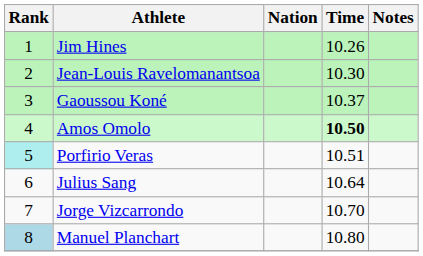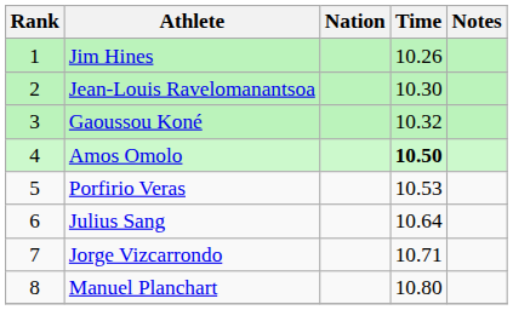Gaoussou Koné | Time: 10.37 -> 10.32
Porfirio Veras | Rank: paleturquoise background -> no background
Porfirio Veras | Time: 10.51 -> 10.53
Jorge Vizcarrondo | Time: 10.70 -> 10.71
Manuel Planchart | Rank: lightblue background -> no background
